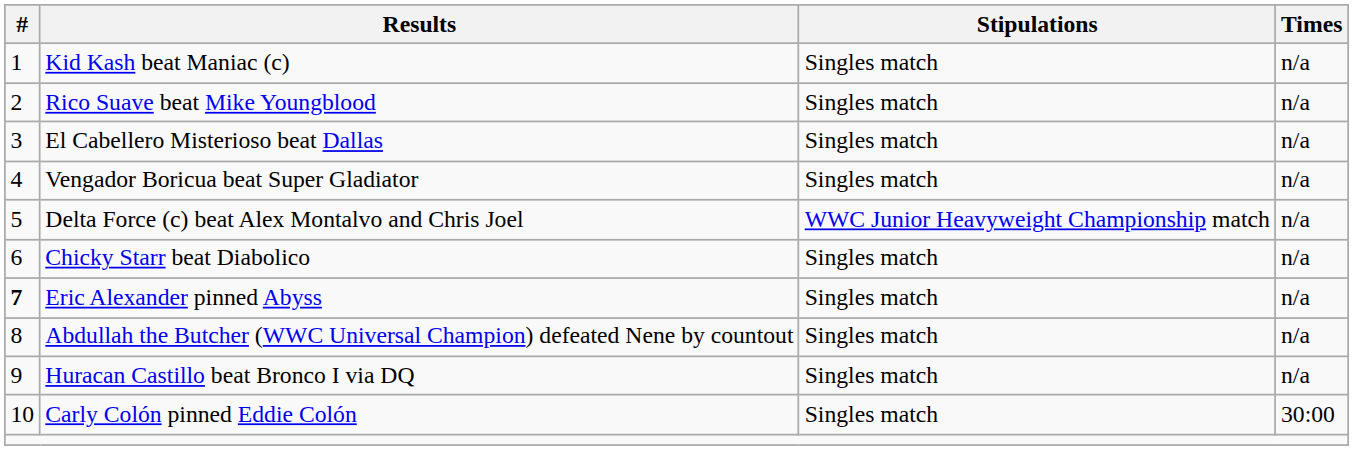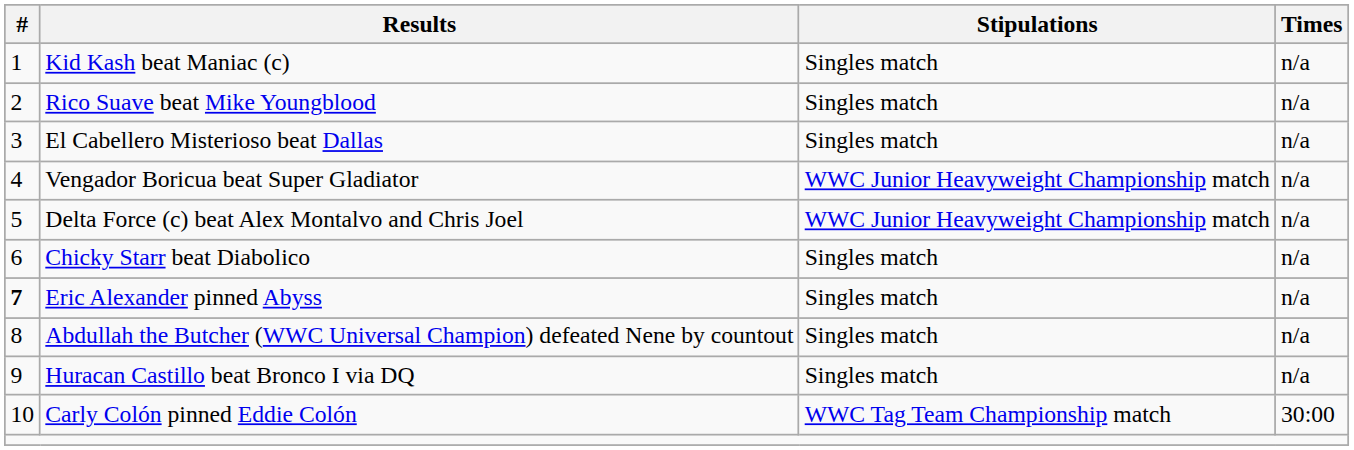Vengador Boricua beat Super Gladiator | Stipulations: Singles match -> WWC Junior Heavyweight Championship match
Carly Colón pinned Eddie Colón | Stipulations: Singles match -> WWC Tag Team Championship match
